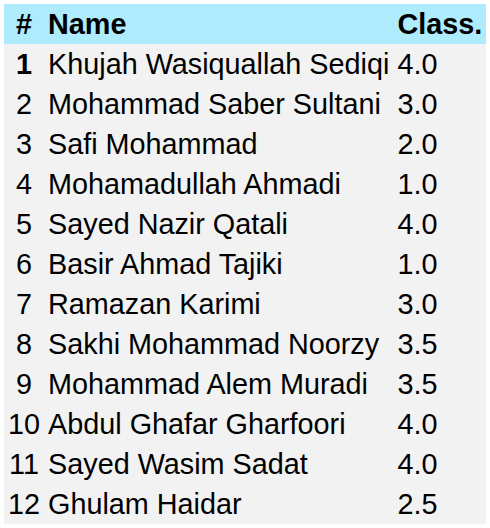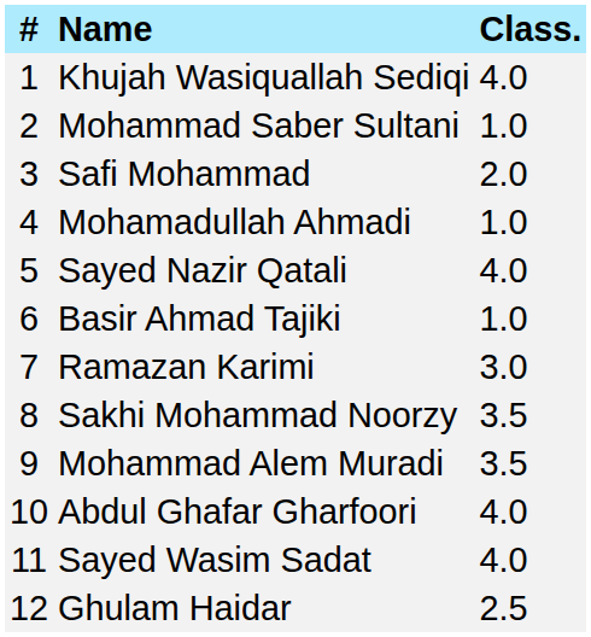Khujah Wasiquallah Sediqi | #: bold -> normal
Mohammad Saber Sultani | Class.: 3.0 -> 1.0
